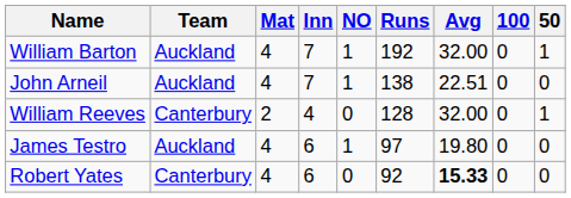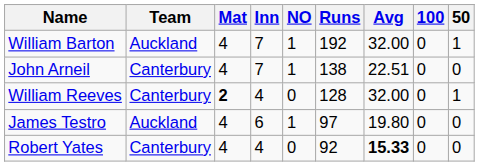John Arneil | Team: Auckland -> Canterbury
William Reeves | Mat: normal -> bold
Robert Yates | Inn: 6 -> 4
